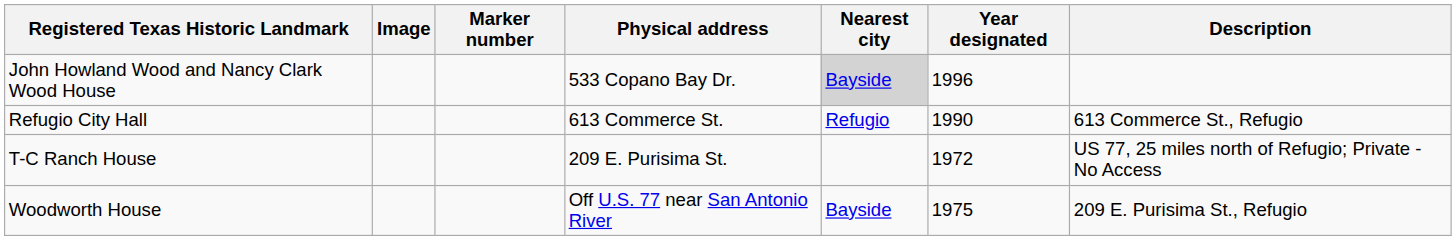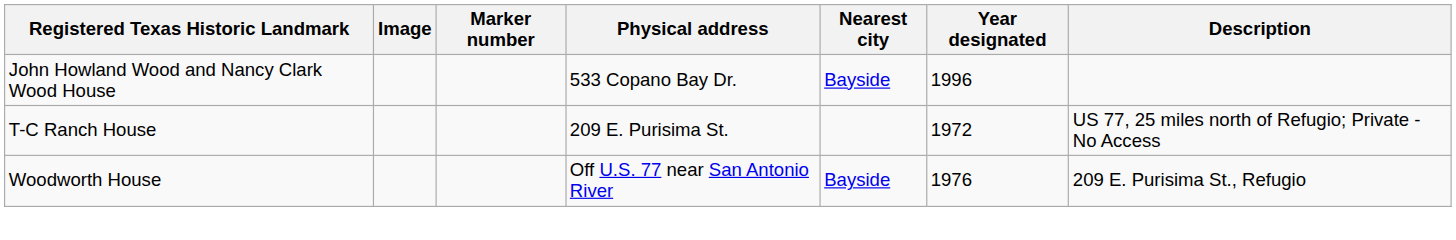John Howland Wood and Nancy Clark Wood House | Nearest city: lightgrey background -> no background
- row: Refugio City Hall | 613 Commerce St. | Refugio | 1990 | 613 Commerce St., Refugio
Woodworth House | Year designated: 1975 -> 1976
